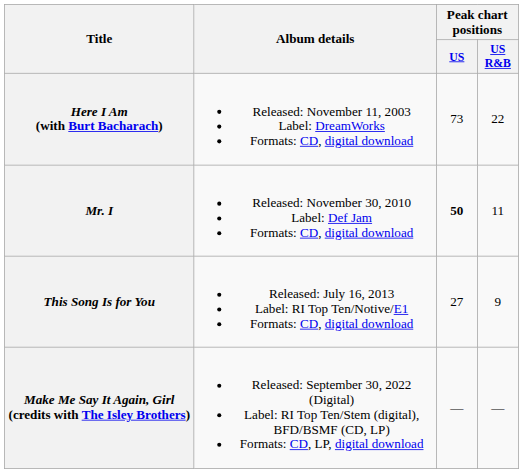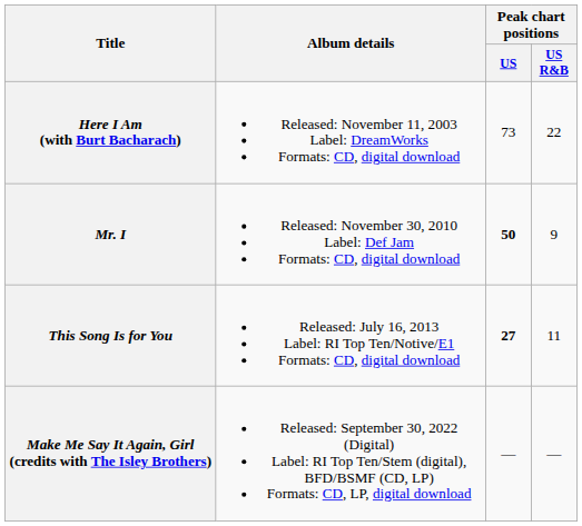Mr. I | Peak chart positions / US R&B: 11 -> 9
This Song Is for You | Peak chart positions / US: normal -> bold
This Song Is for You | Peak chart positions / US R&B: 9 -> 11
